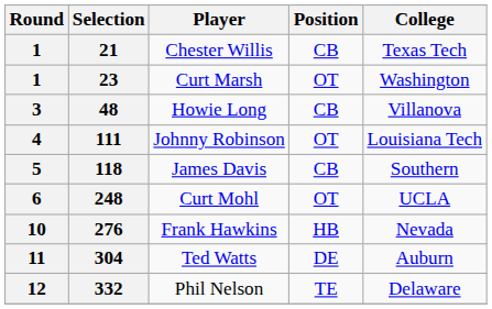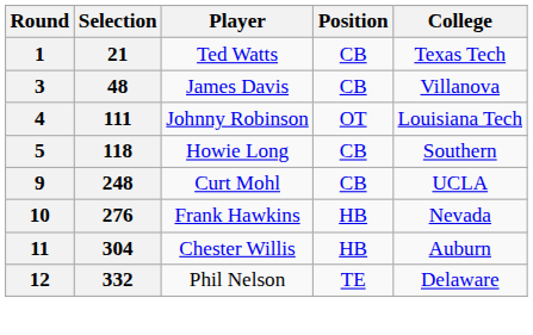21 | Player: Chester Willis -> Ted Watts
- row: 1 | 23 | Curt Marsh | OT | Washington
48 | Player: Howie Long -> James Davis
118 | Player: James Davis -> Howie Long
248 | Round: 6 -> 9
248 | Position: OT -> CB
304 | Player: Ted Watts -> Chester Willis
304 | Position: DE -> HB
